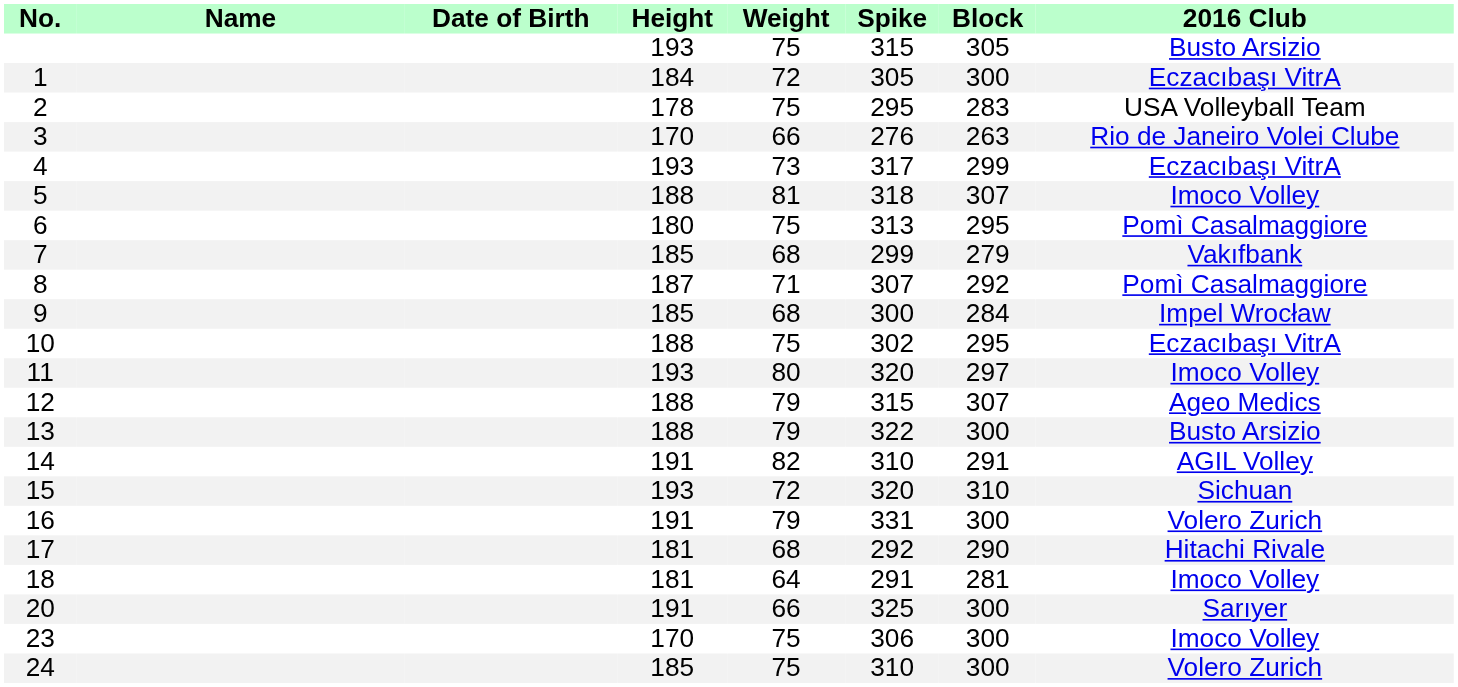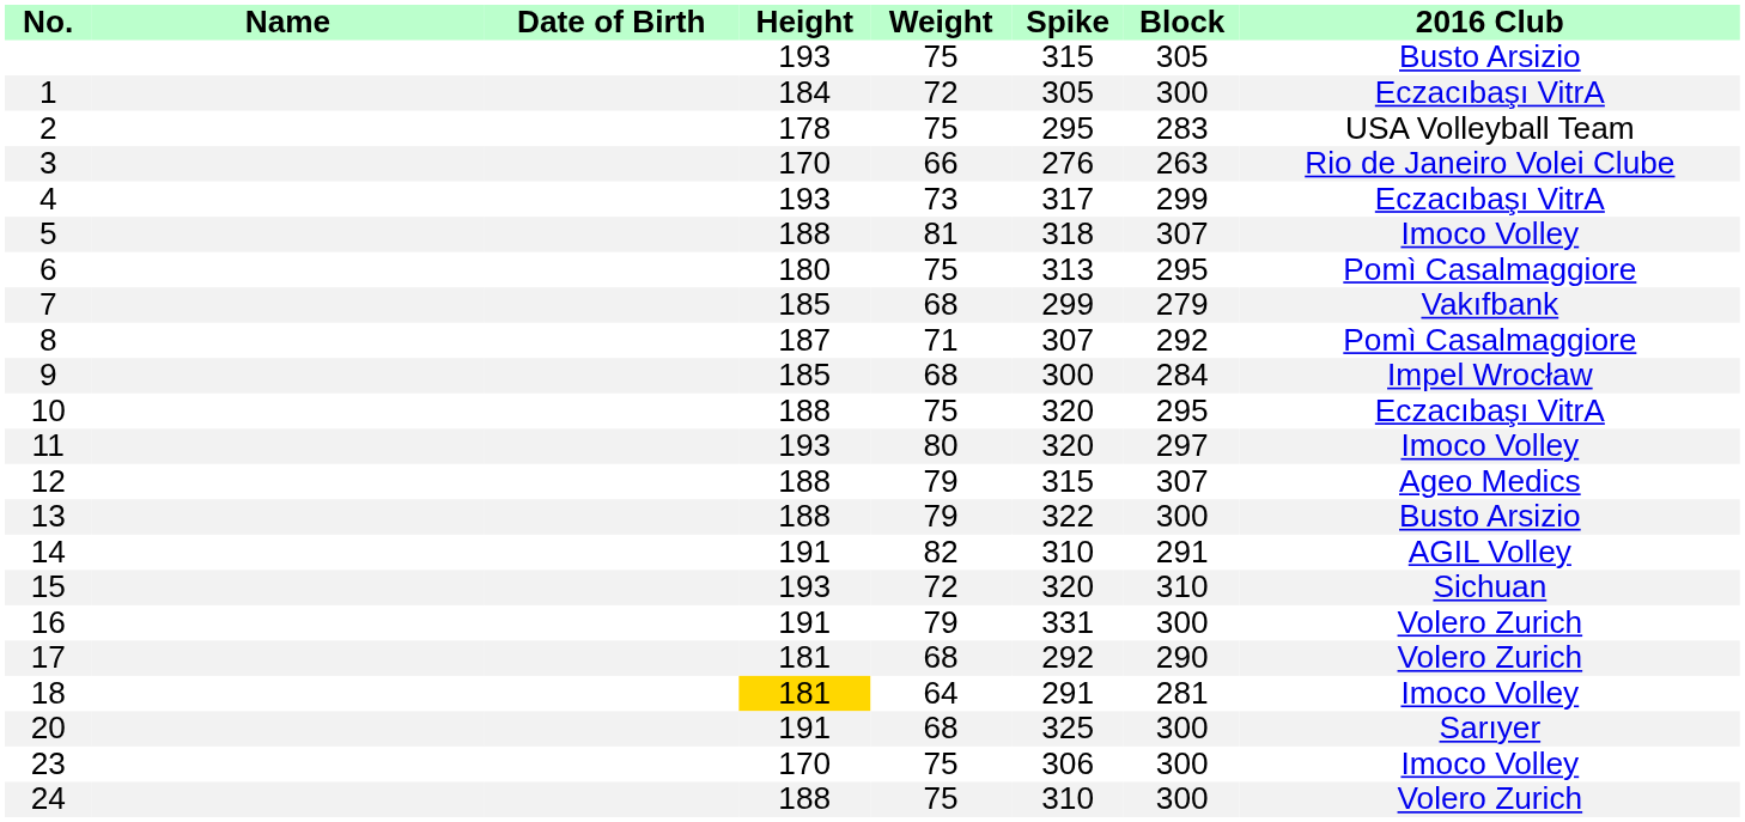10 | Spike: 302 -> 320
17 | 2016 Club: Hitachi Rivale -> Volero Zurich
18 | Height: no background -> gold background
20 | Weight: 66 -> 68
24 | Height: 185 -> 188
